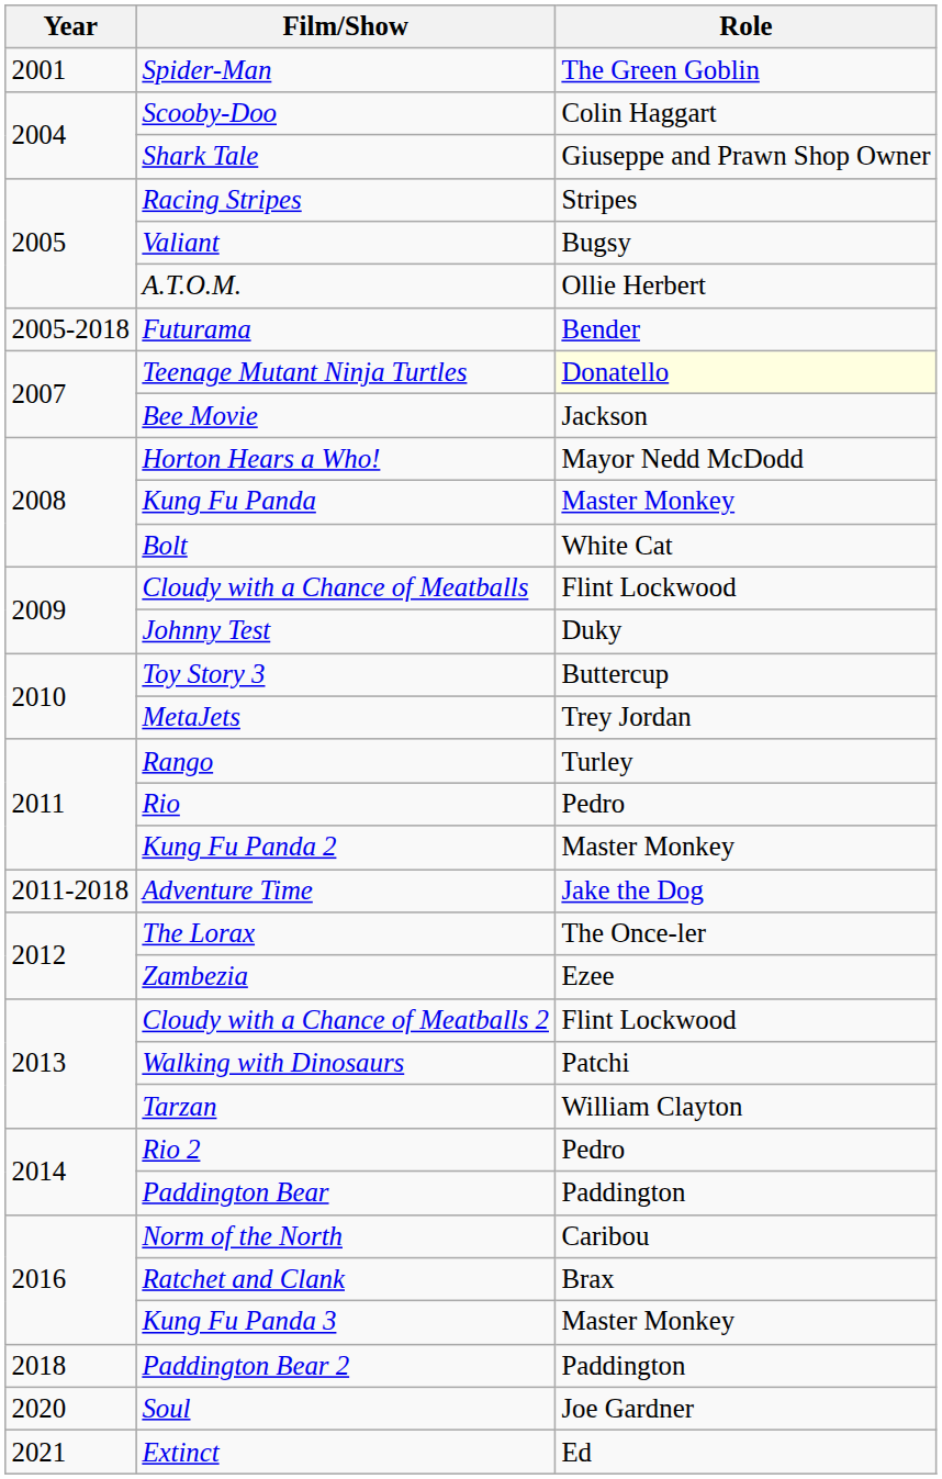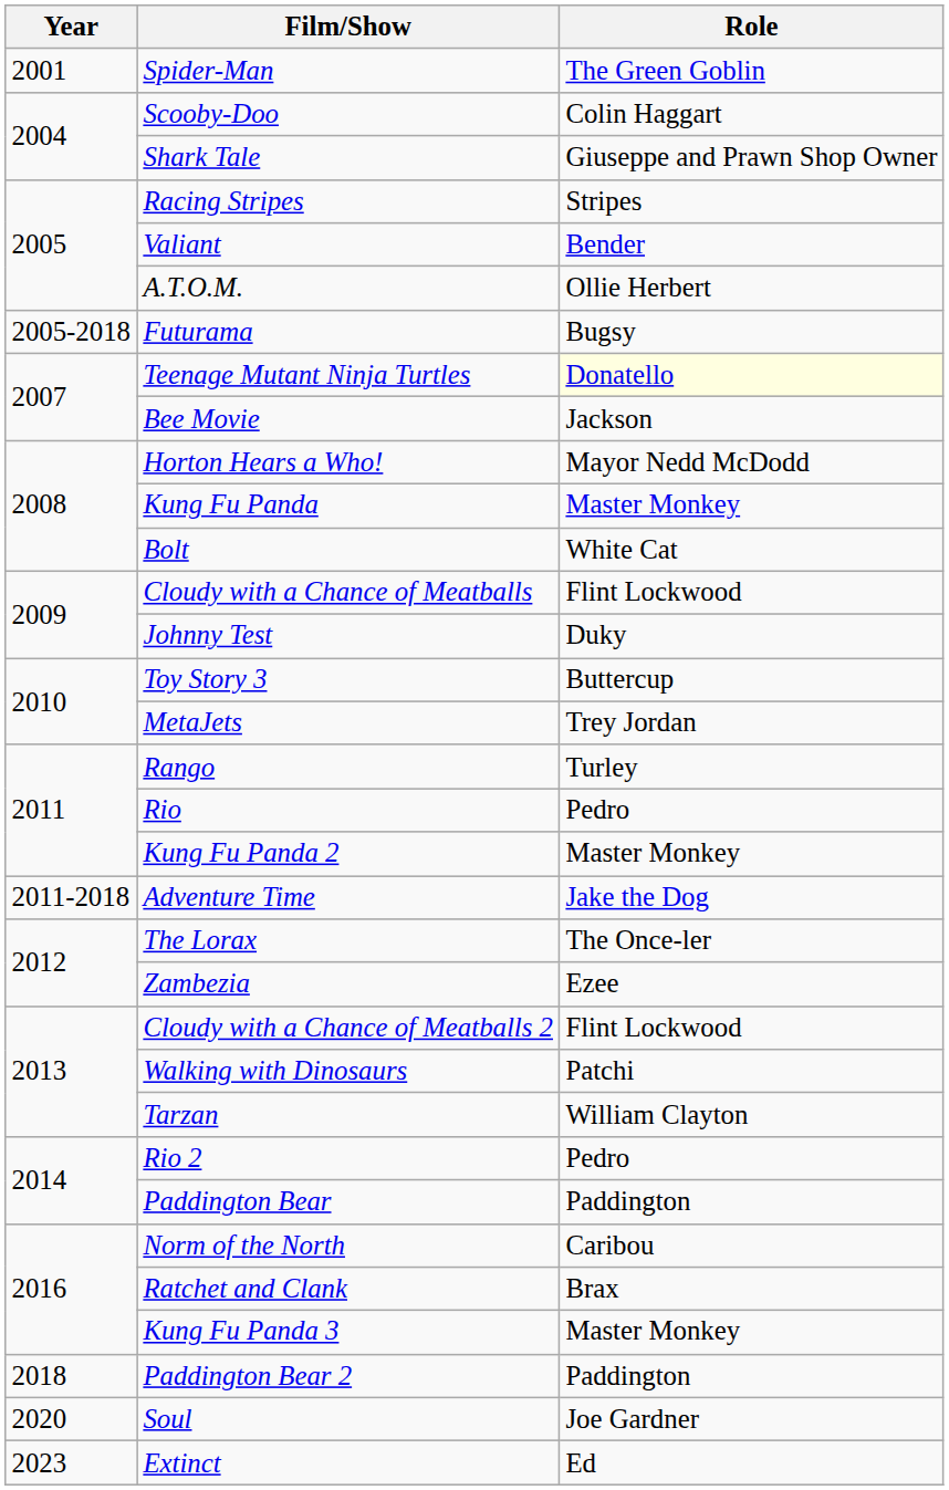Valiant | Role: Bugsy -> Bender
Futurama | Role: Bender -> Bugsy
Extinct | Year: 2021 -> 2023
